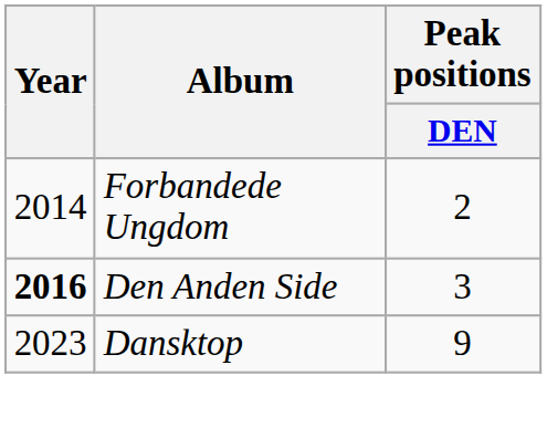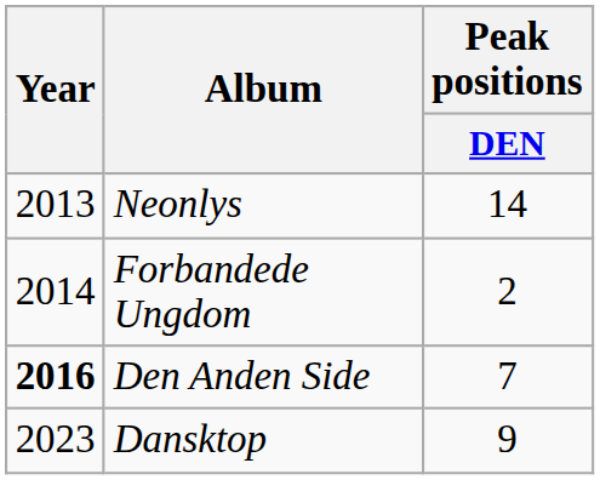+ row: 2013 | Neonlys | 14
Den Anden Side | Peak positions / DEN: 3 -> 7
